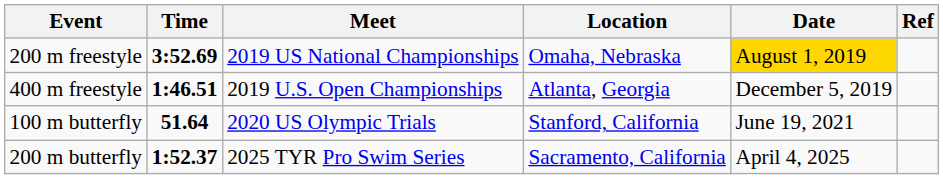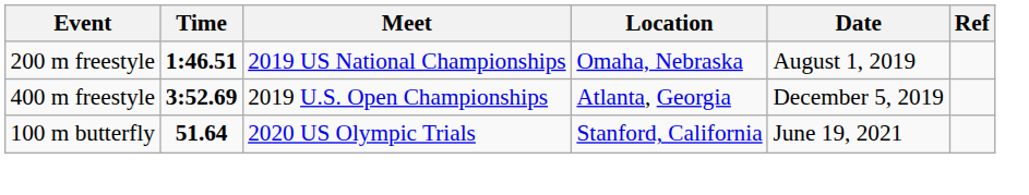200 m freestyle | Time: 3:52.69 -> 1:46.51
200 m freestyle | Date: gold background -> no background
400 m freestyle | Time: 1:46.51 -> 3:52.69
- row: 200 m butterfly | 1:52.37 | 2025 TYR Pro Swim Series | Sacramento, California | April 4, 2025
